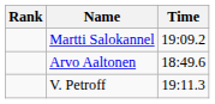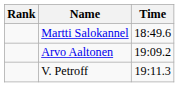Martti Salokannel | Time: 19:09.2 -> 18:49.6
Arvo Aaltonen | Time: 18:49.6 -> 19:09.2
